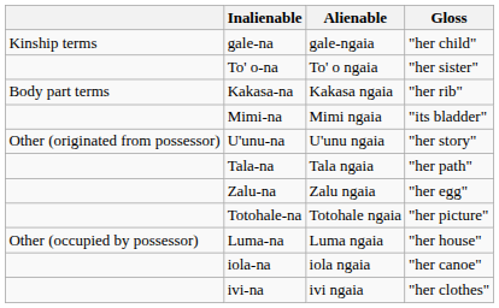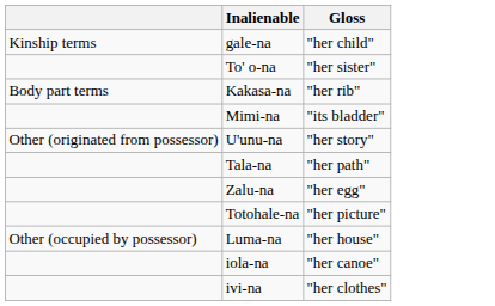- column: Alienable | gale-ngaia | To' o ngaia | Kakasa ngaia | Mimi ngaia | U'unu ngaia | Tala ngaia | Zalu ngaia | Totohale ngaia | Luma ngaia | iola ngaia | ivi ngaia
